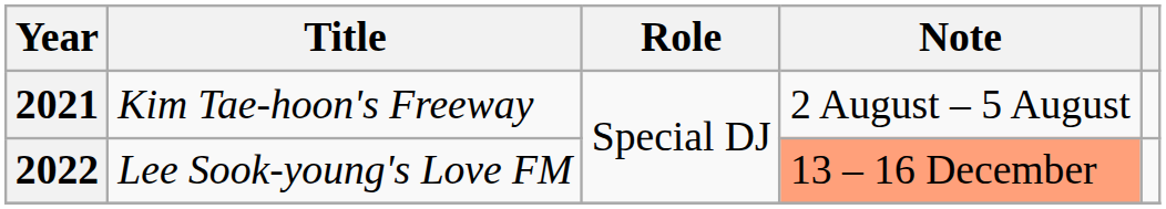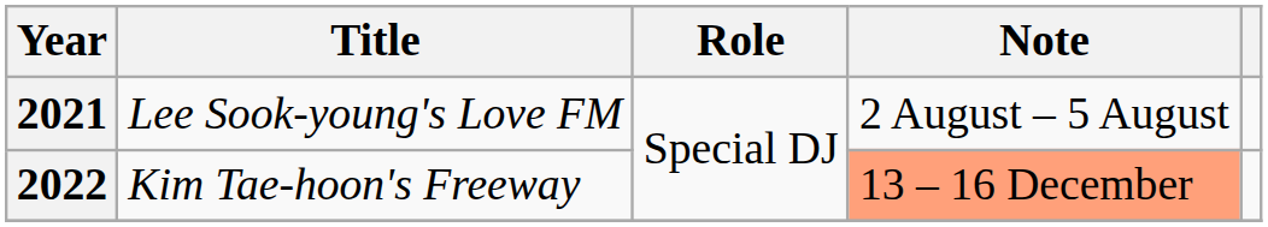2021 | Title: Kim Tae-hoon's Freeway -> Lee Sook-young's Love FM
2022 | Title: Lee Sook-young's Love FM -> Kim Tae-hoon's Freeway
